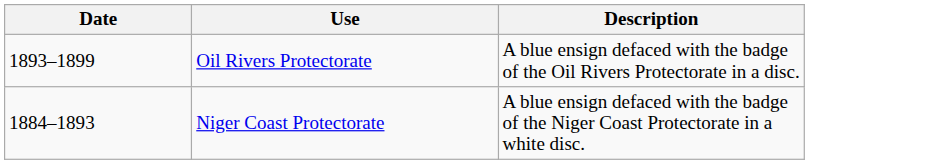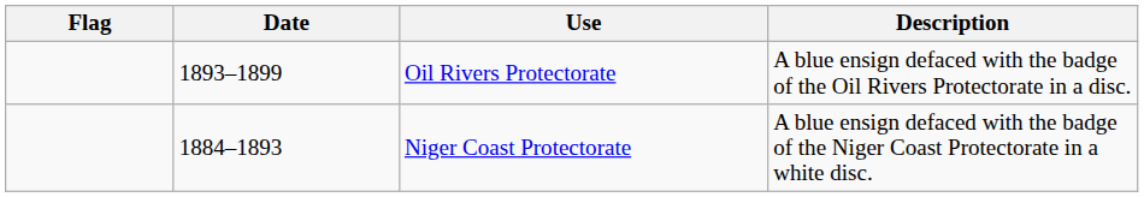+ column: Flag
